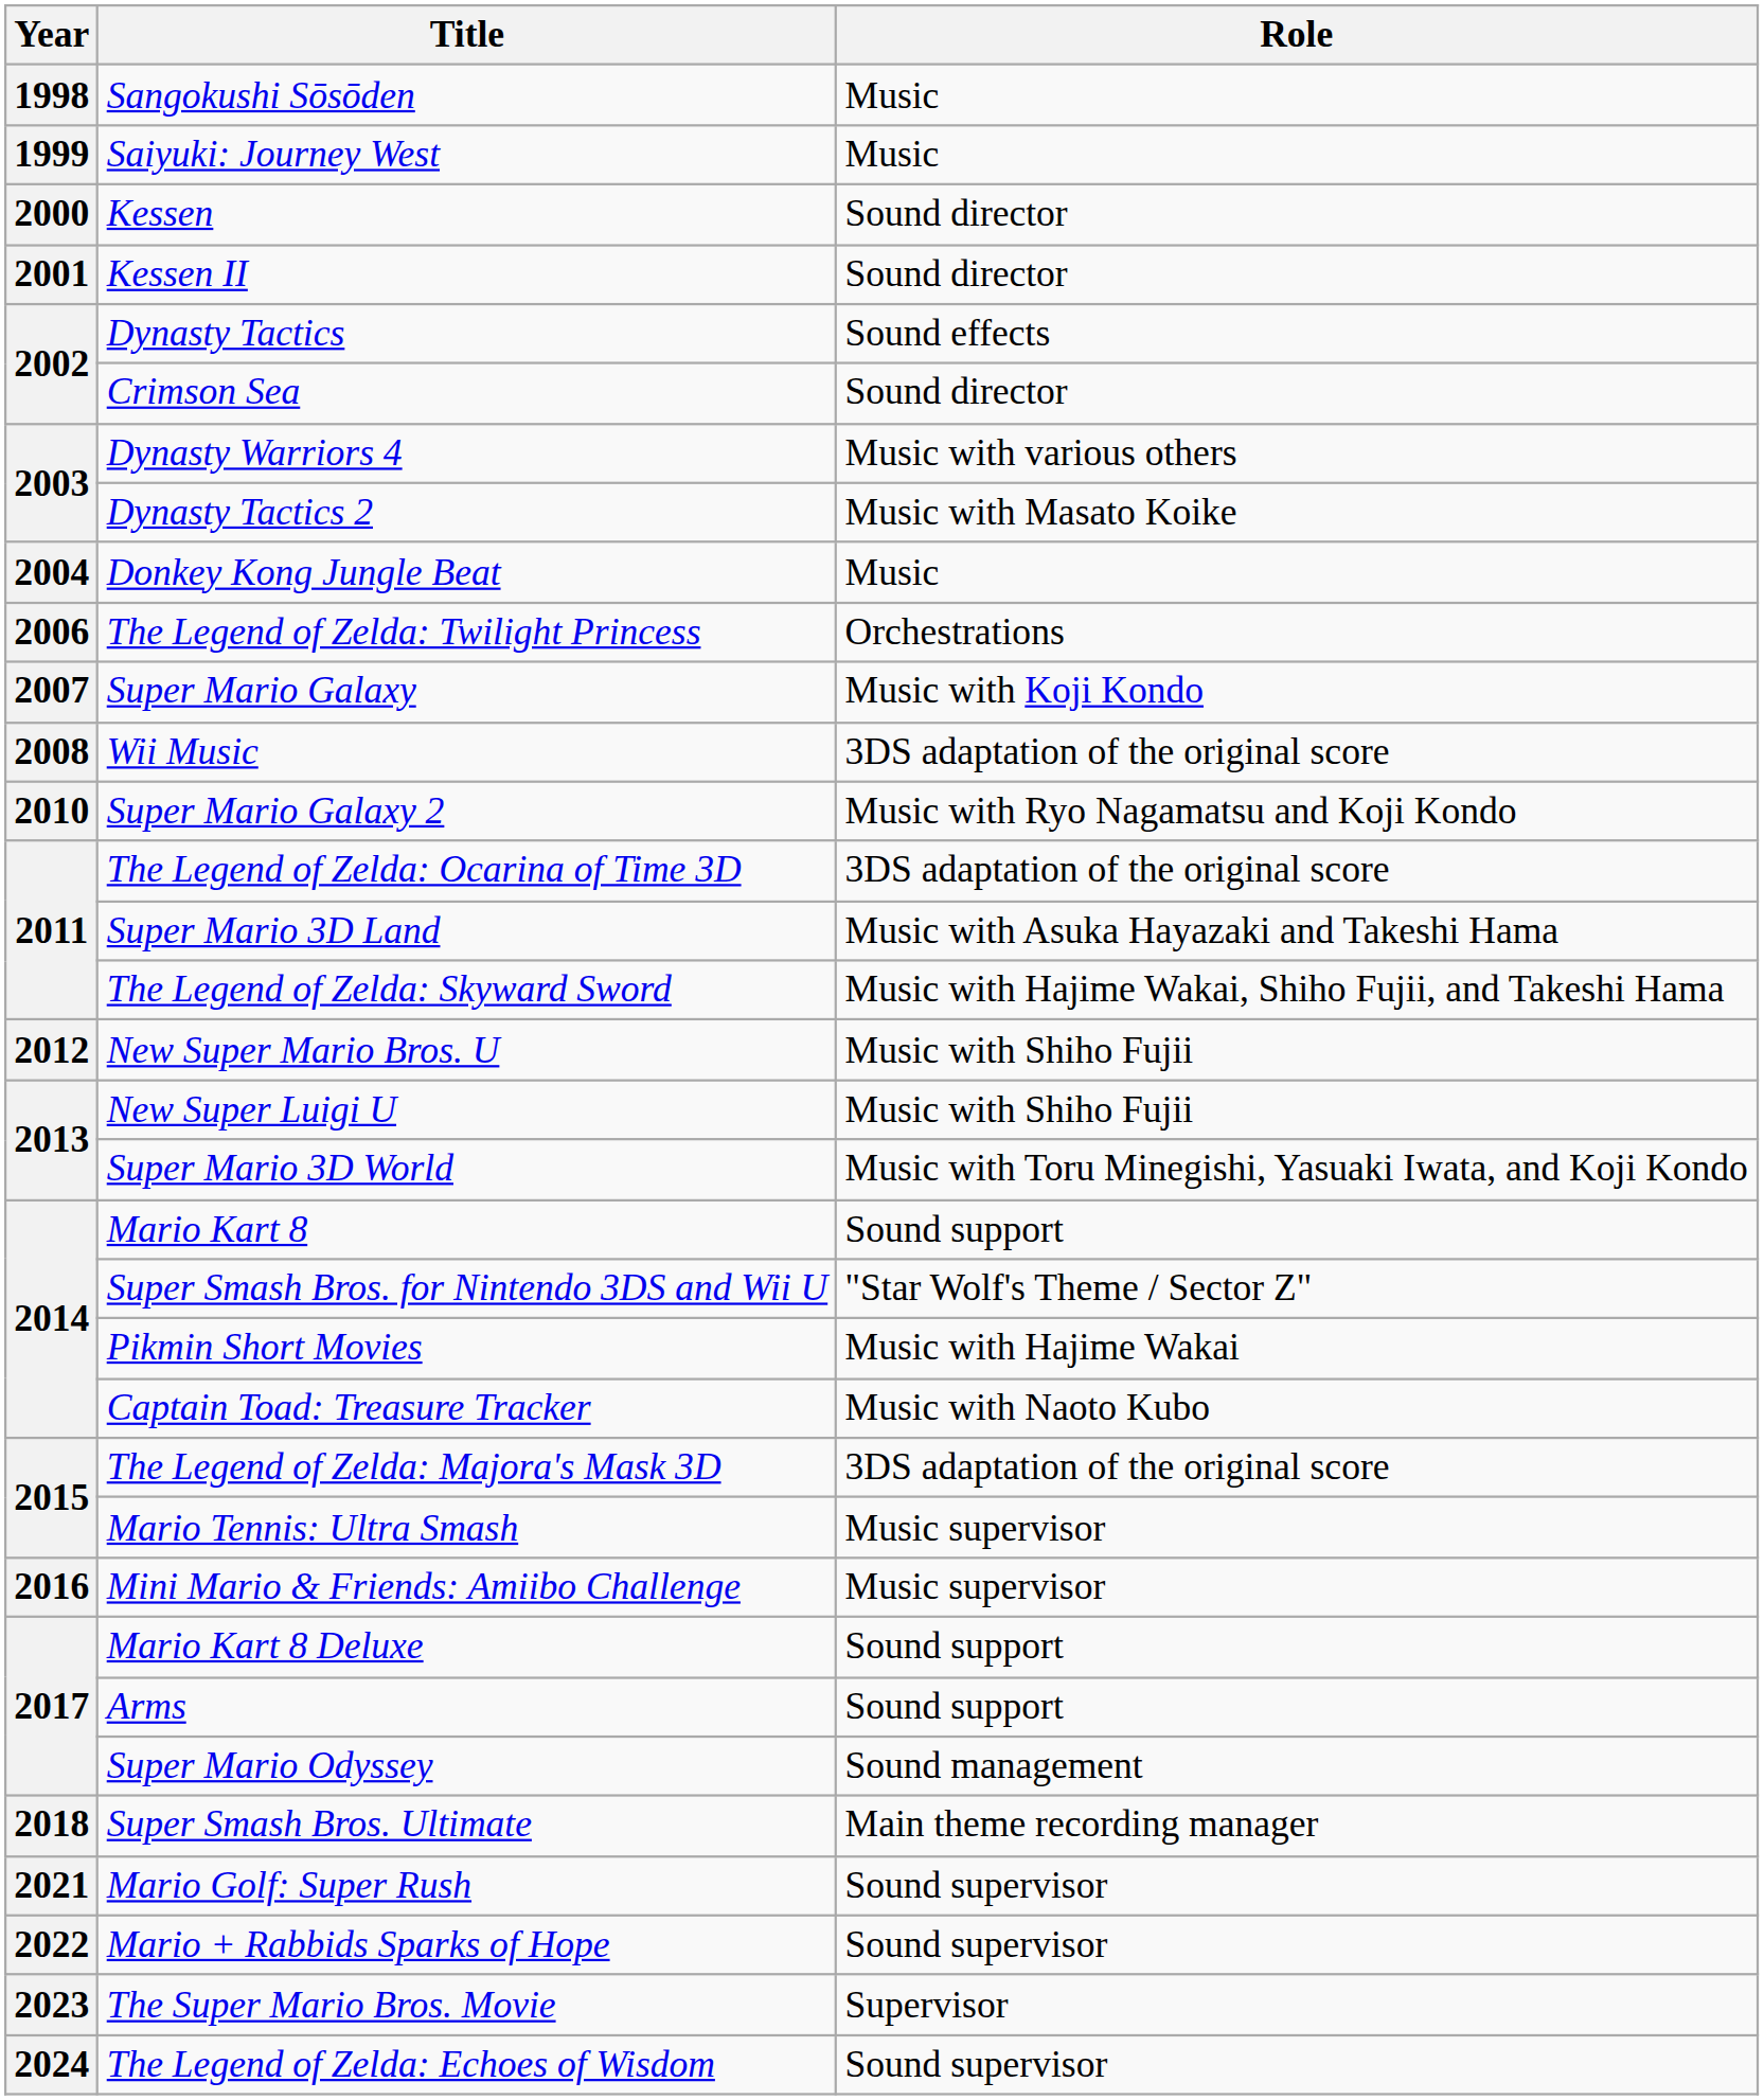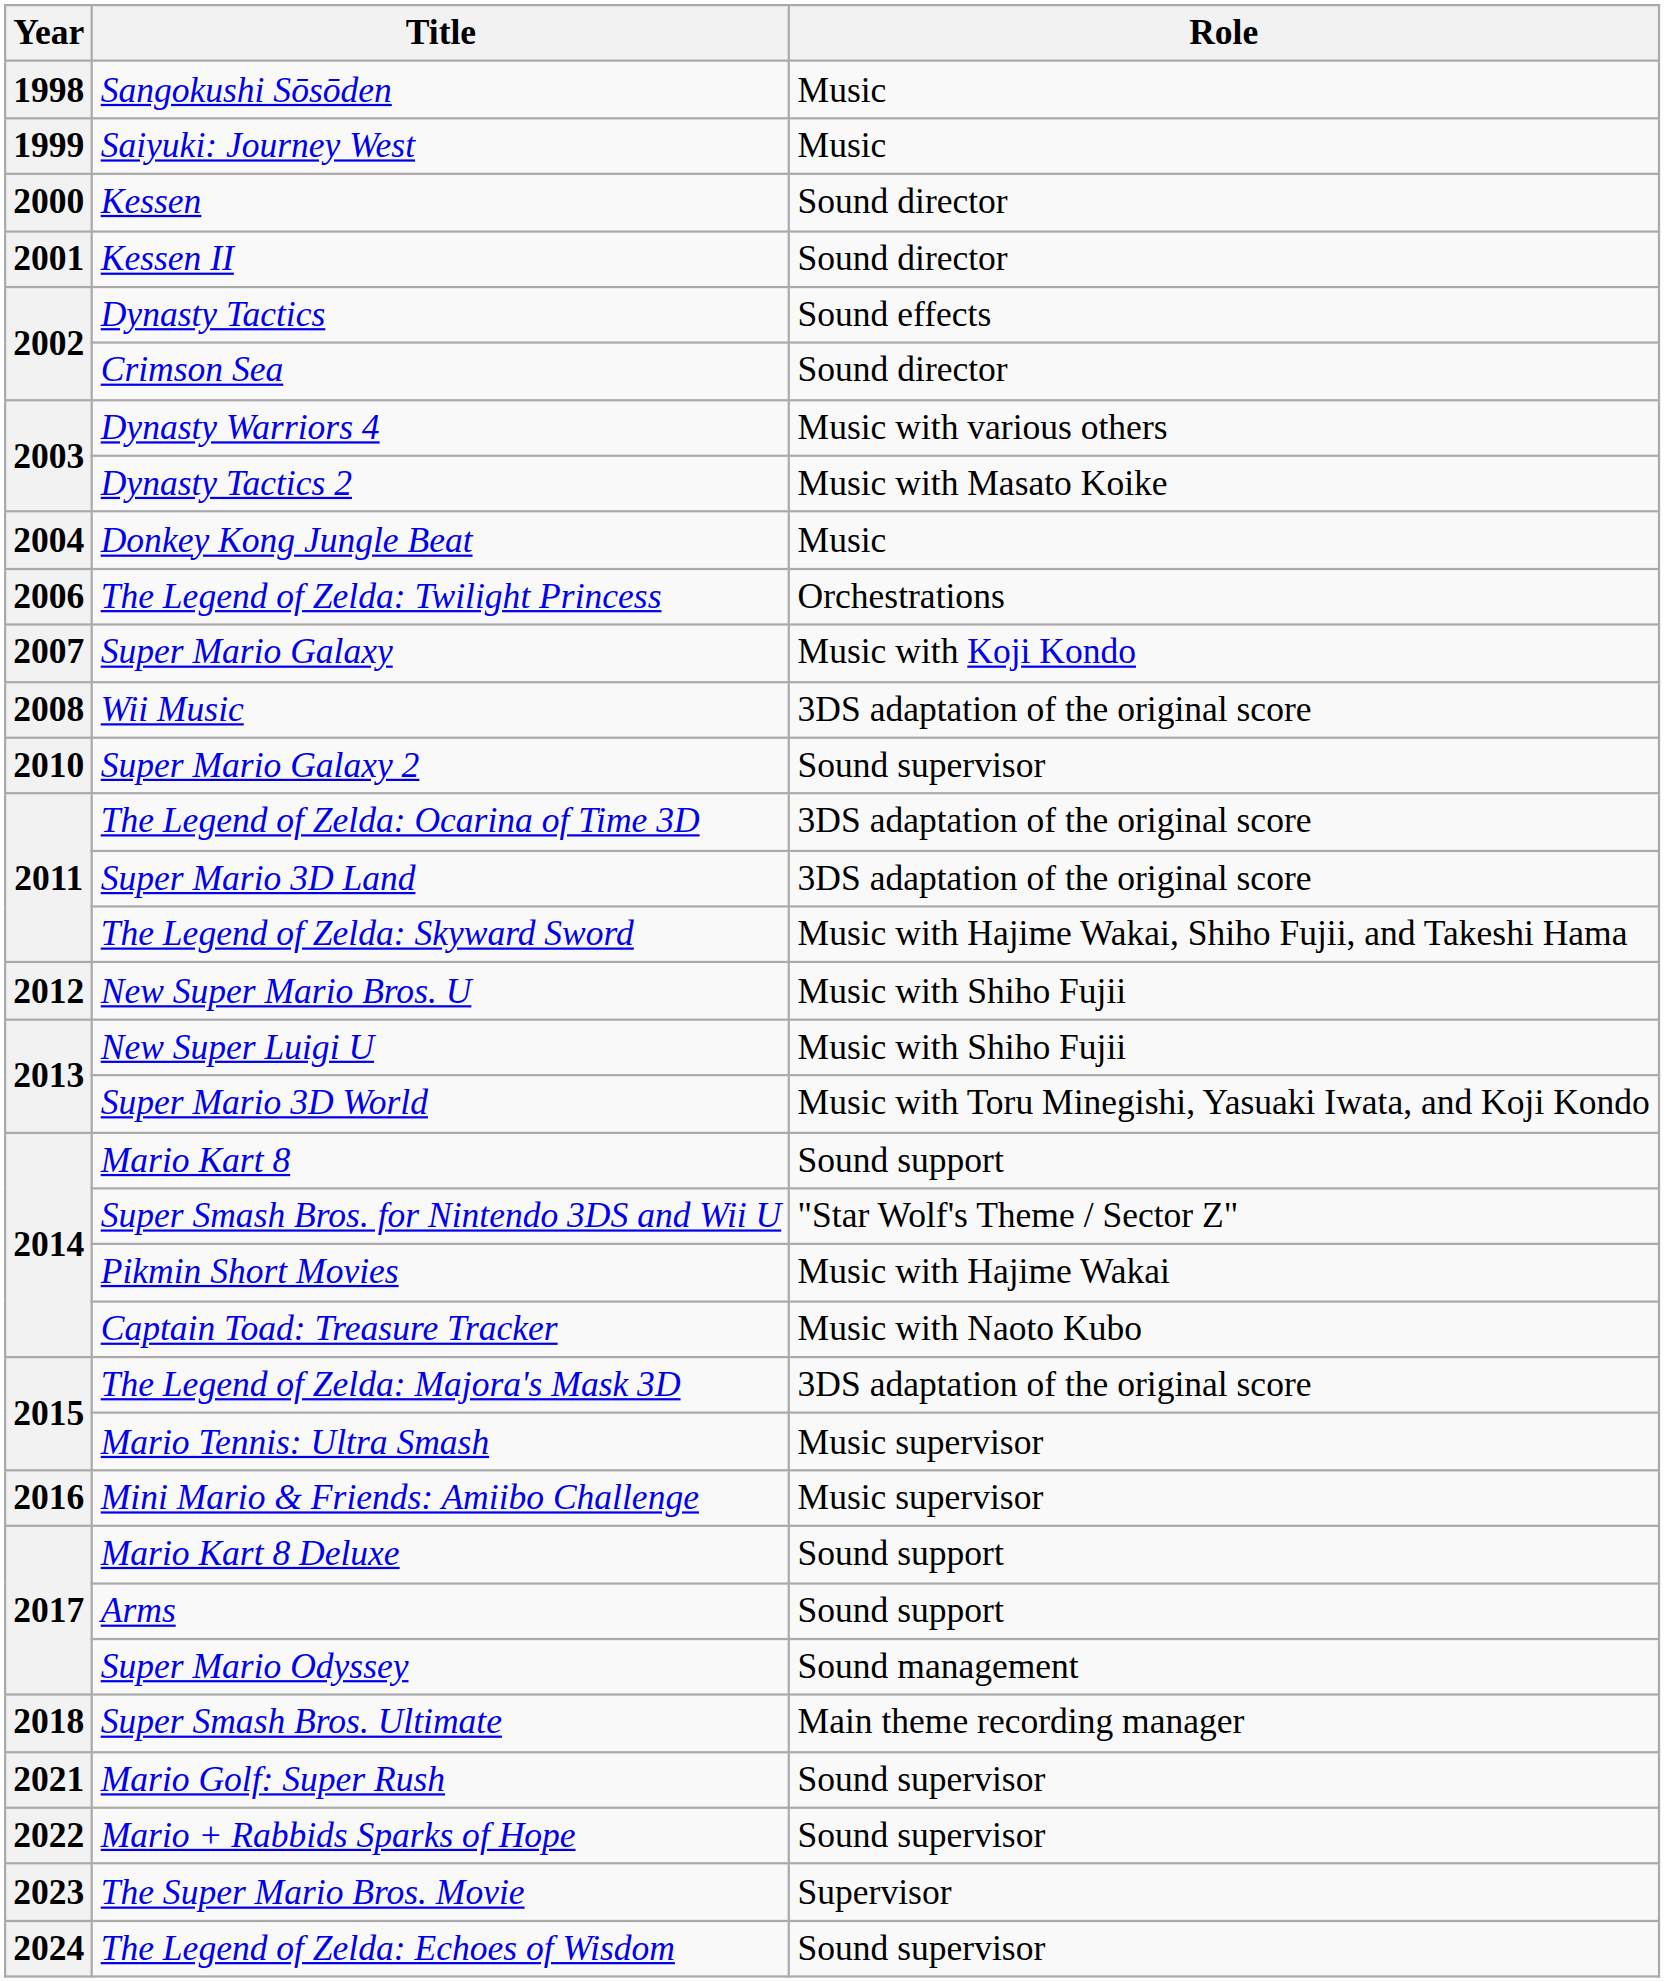Super Mario Galaxy 2 | Role: Music with Ryo Nagamatsu and Koji Kondo -> Sound supervisor
Super Mario 3D Land | Role: Music with Asuka Hayazaki and Takeshi Hama -> 3DS adaptation of the original score
